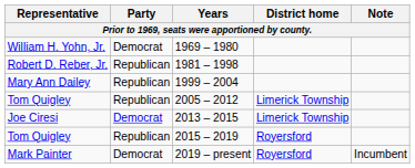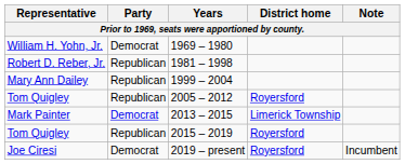2005 – 2012 | District home: Limerick Township -> Royersford
2013 – 2015 | Representative: Joe Ciresi -> Mark Painter
2019 – present | Representative: Mark Painter -> Joe Ciresi
